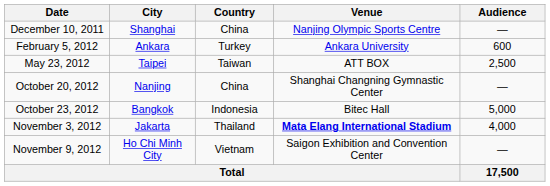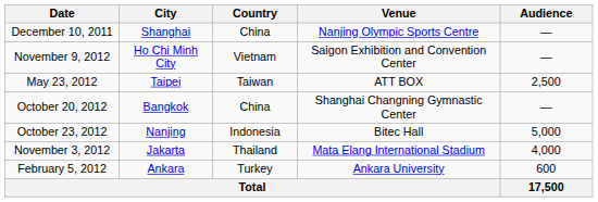rows swapped: February 5, 2012 <-> November 9, 2012
October 20, 2012 | City: Nanjing -> Bangkok
October 23, 2012 | City: Bangkok -> Nanjing
November 3, 2012 | Venue: bold -> normal
